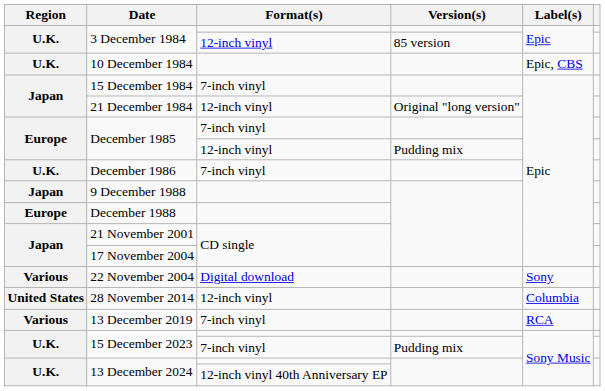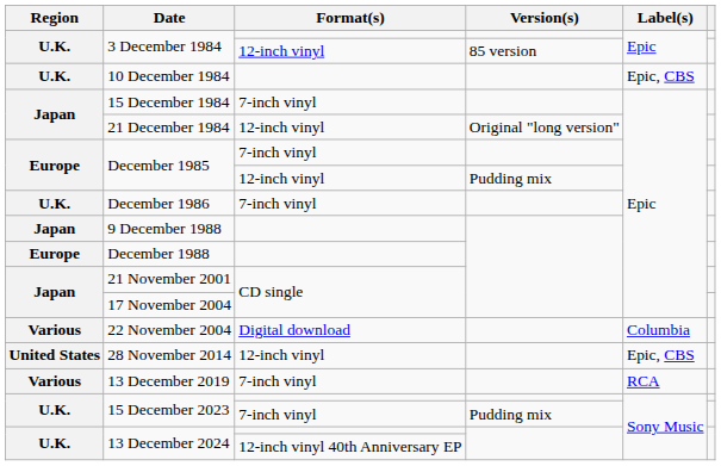22 November 2004 | Label(s): Sony -> Columbia
28 November 2014 | Label(s): Columbia -> Epic, CBS
